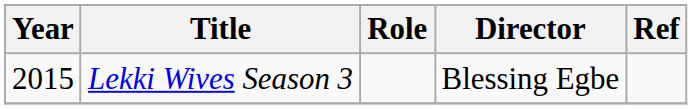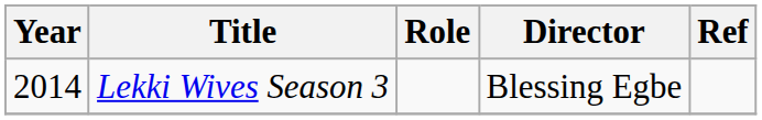Lekki Wives Season 3 | Year: 2015 -> 2014
